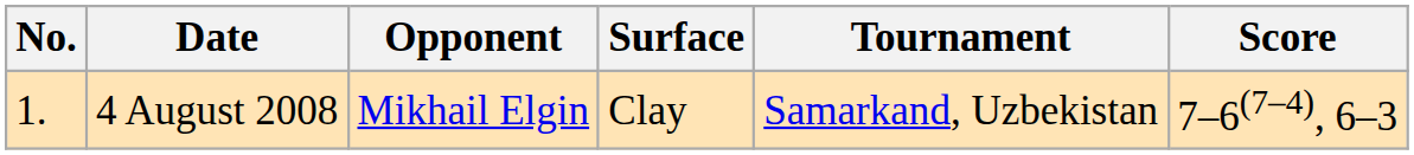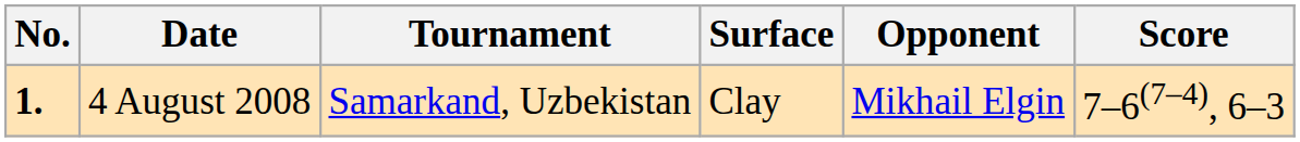columns swapped: Tournament <-> Opponent
4 August 2008 | No.: normal -> bold
